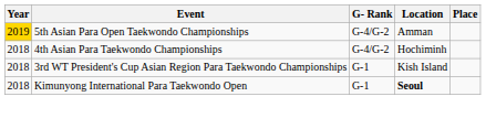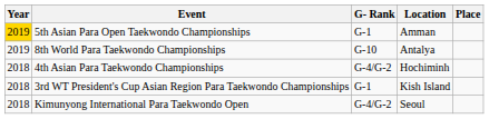5th Asian Para Open Taekwondo Championships | G- Rank: G-4/G-2 -> G-1
+ row: 2019 | 8th World Para Taekwondo Championships | G-10 | Antalya
Kimunyong International Para Taekwondo Open | G- Rank: G-1 -> G-4/G-2
Kimunyong International Para Taekwondo Open | Location: bold -> normal
